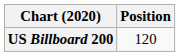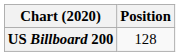US Billboard 200 | Position: 120 -> 128
